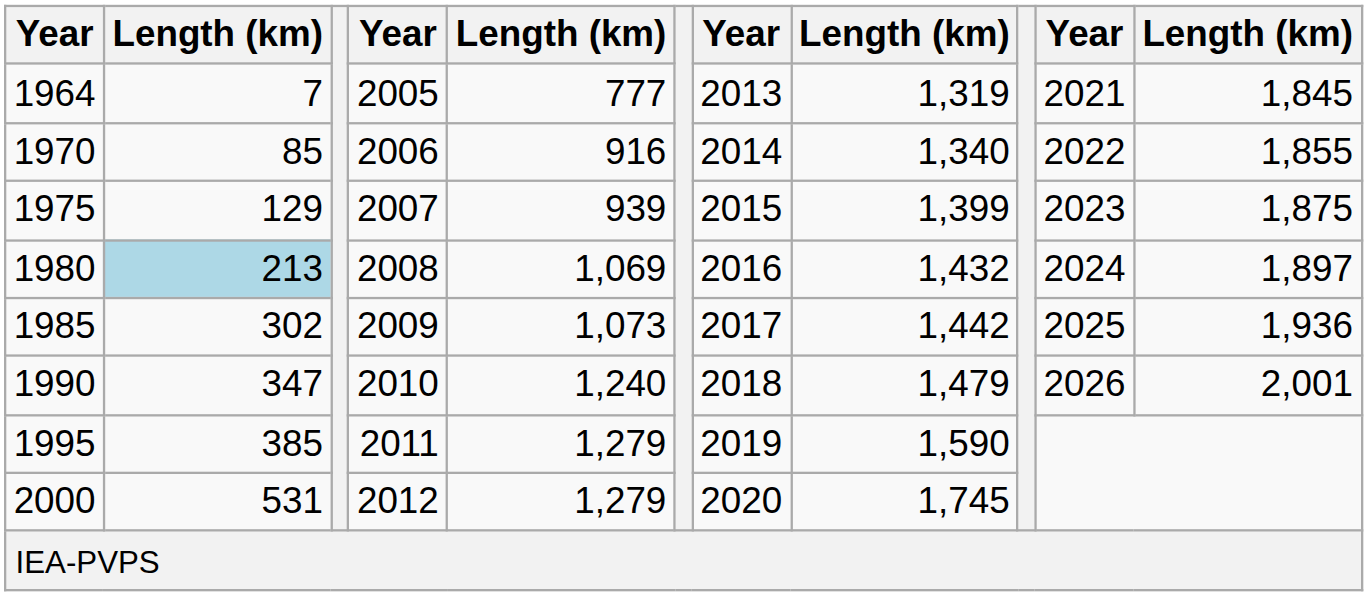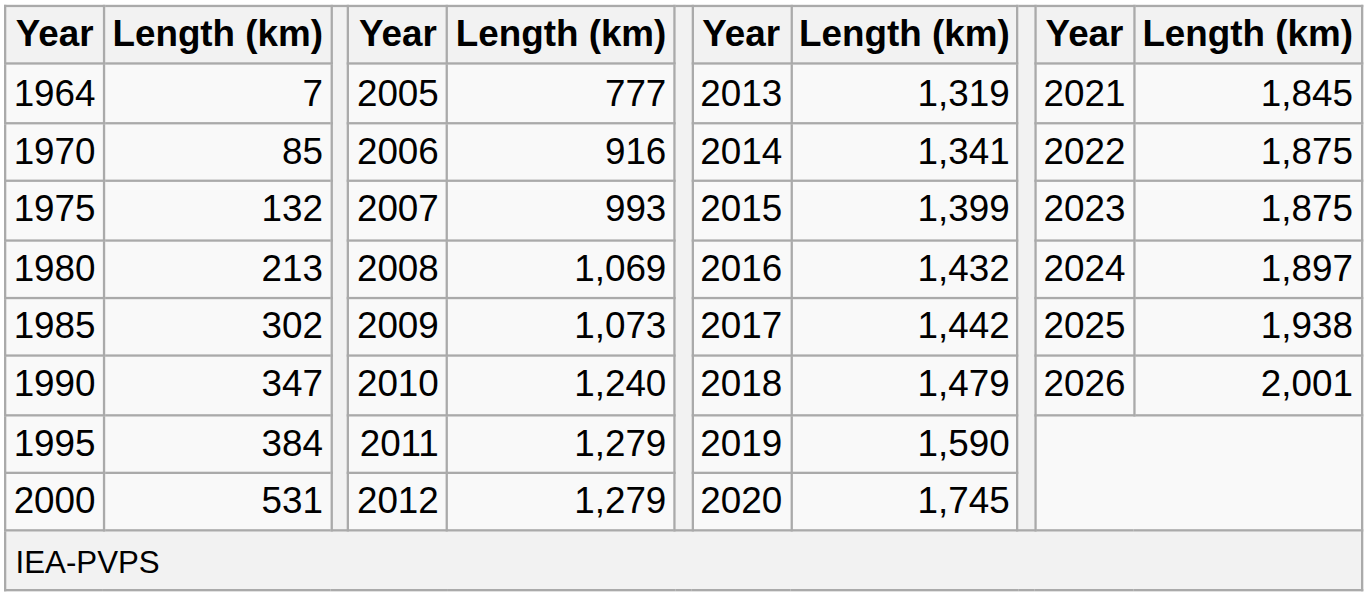1970 | column 8: 1,340 -> 1,341
1970 | column 11: 1,855 -> 1,875
1975 | column 2: 129 -> 132
1975 | column 5: 939 -> 993
1980 | column 2: lightblue background -> no background
1985 | column 11: 1,936 -> 1,938
1995 | column 2: 385 -> 384
